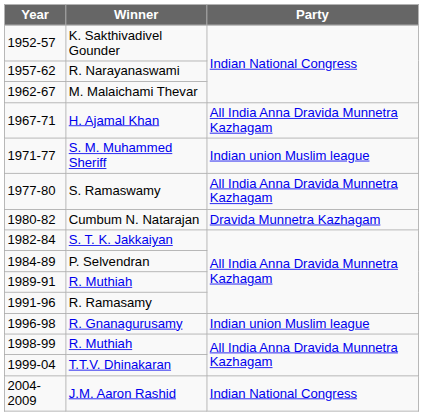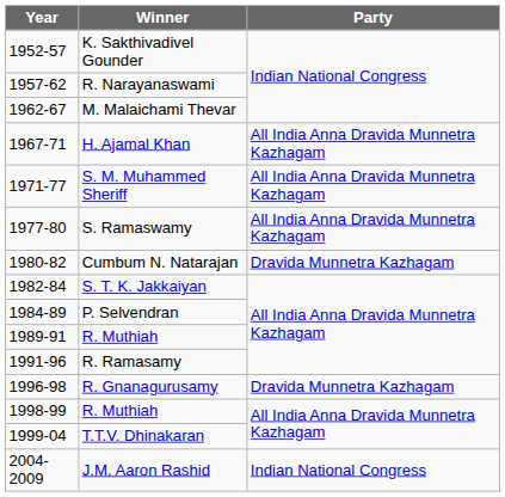S. M. Muhammed Sheriff | Party: Indian union Muslim league -> All India Anna Dravida Munnetra Kazhagam
R. Gnanagurusamy | Party: Indian union Muslim league -> Dravida Munnetra Kazhagam
